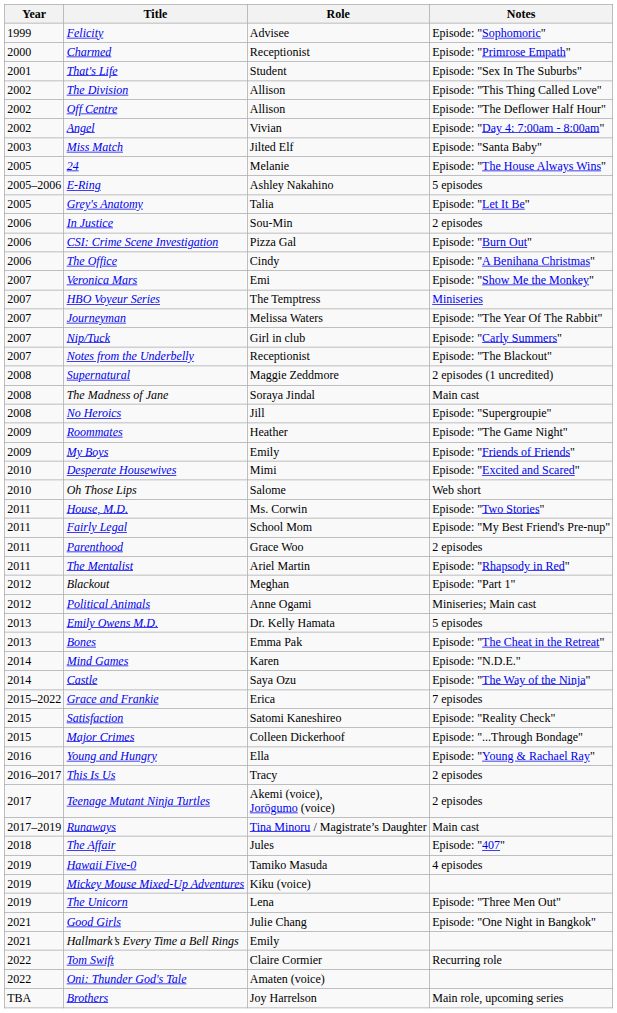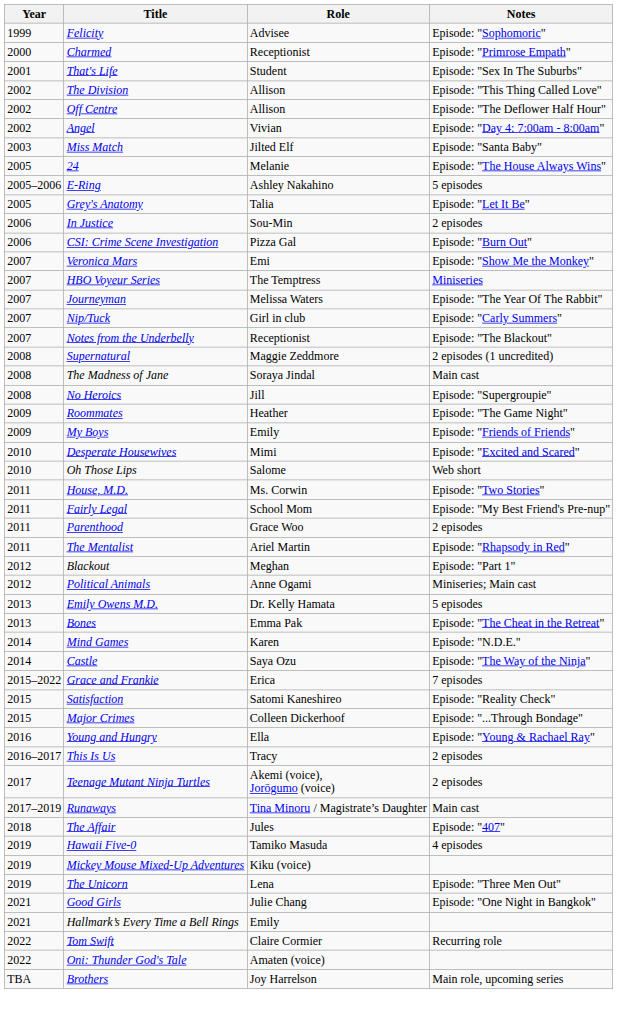- row: 2006 | The Office | Cindy | Episode: "A Benihana Christmas"
